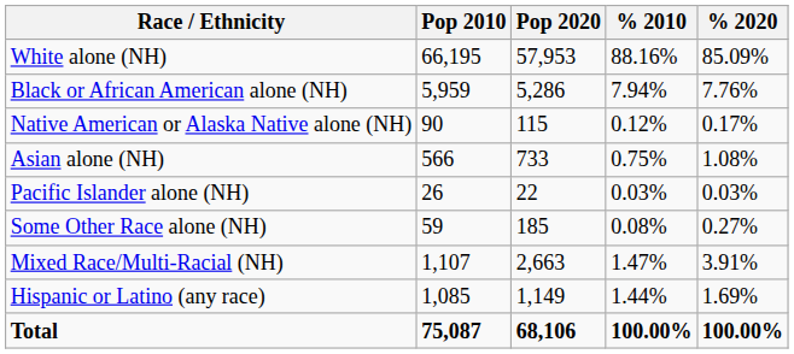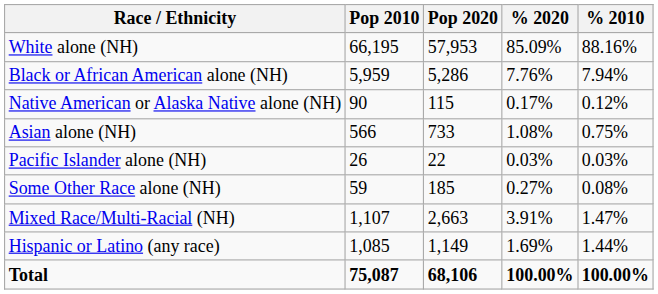columns swapped: % 2010 <-> % 2020
